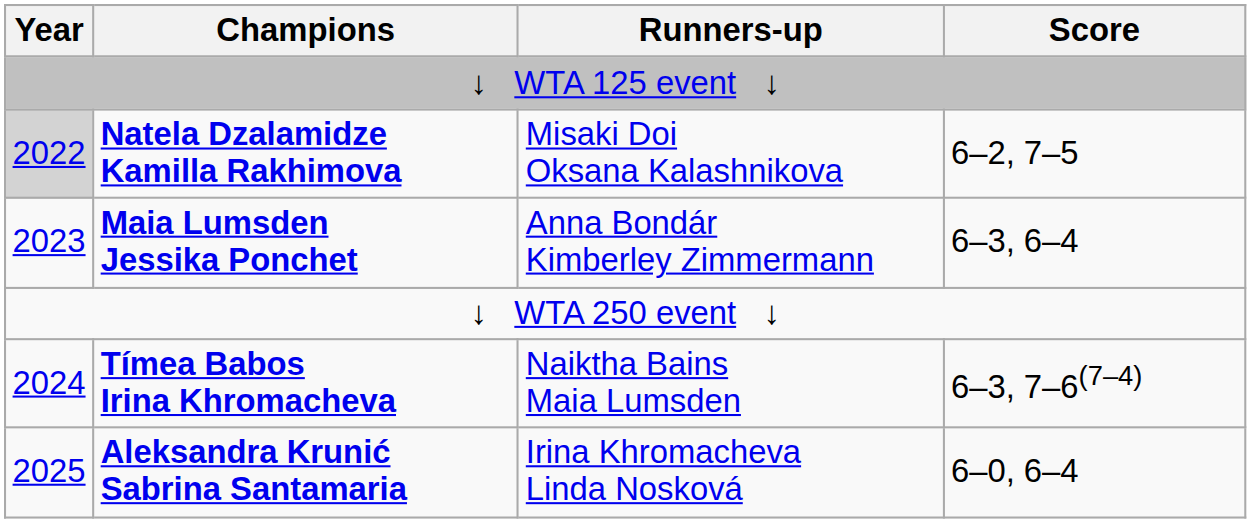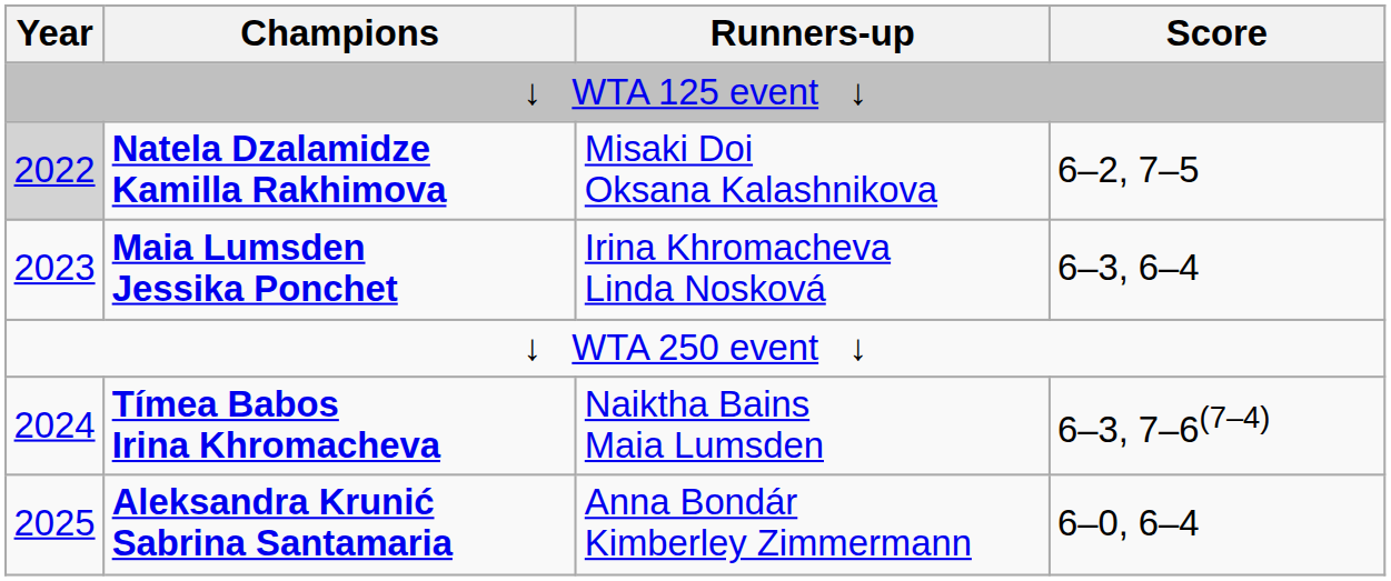Maia Lumsden Jessika Ponchet | Runners-up: Anna Bondár Kimberley Zimmermann -> Irina Khromacheva Linda Nosková
Aleksandra Krunić Sabrina Santamaria | Runners-up: Irina Khromacheva Linda Nosková -> Anna Bondár Kimberley Zimmermann
